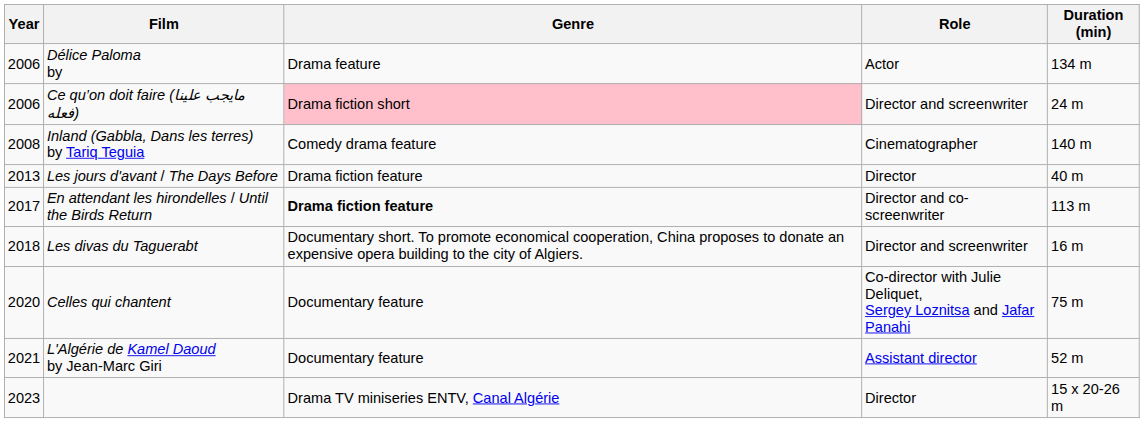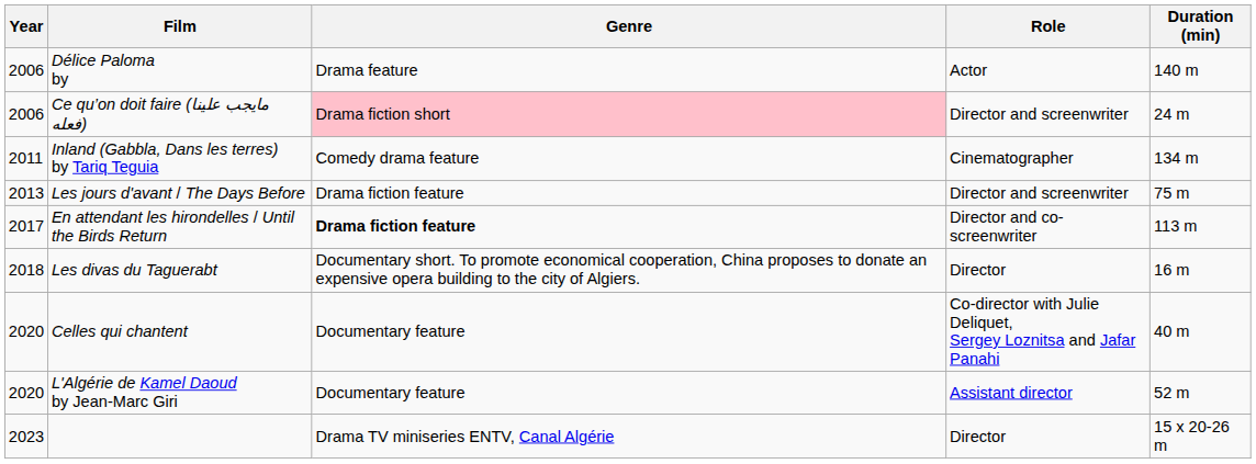Délice Paloma by | Duration (min): 134 m -> 140 m
Inland (Gabbla, Dans les terres) by Tariq Teguia | Year: 2008 -> 2011
Inland (Gabbla, Dans les terres) by Tariq Teguia | Duration (min): 140 m -> 134 m
Les jours d'avant / The Days Before | Role: Director -> Director and screenwriter
Les jours d'avant / The Days Before | Duration (min): 40 m -> 75 m
Les divas du Taguerabt | Role: Director and screenwriter -> Director
Celles qui chantent | Duration (min): 75 m -> 40 m
L'Algérie de Kamel Daoud by Jean-Marc Giri | Year: 2021 -> 2020
